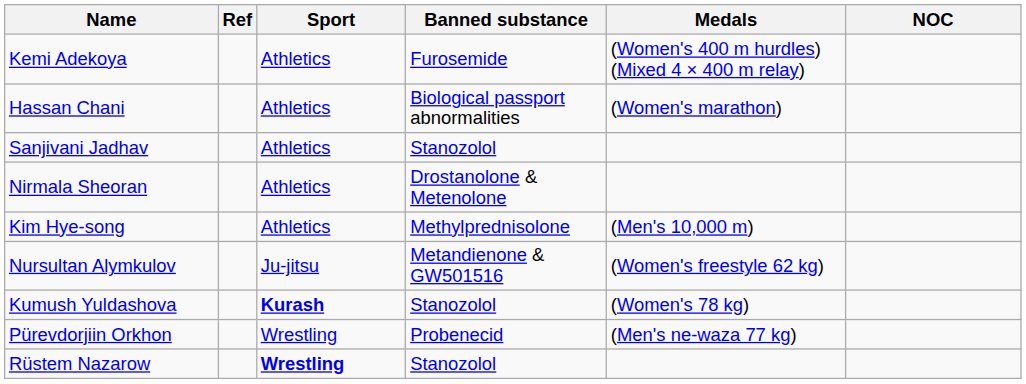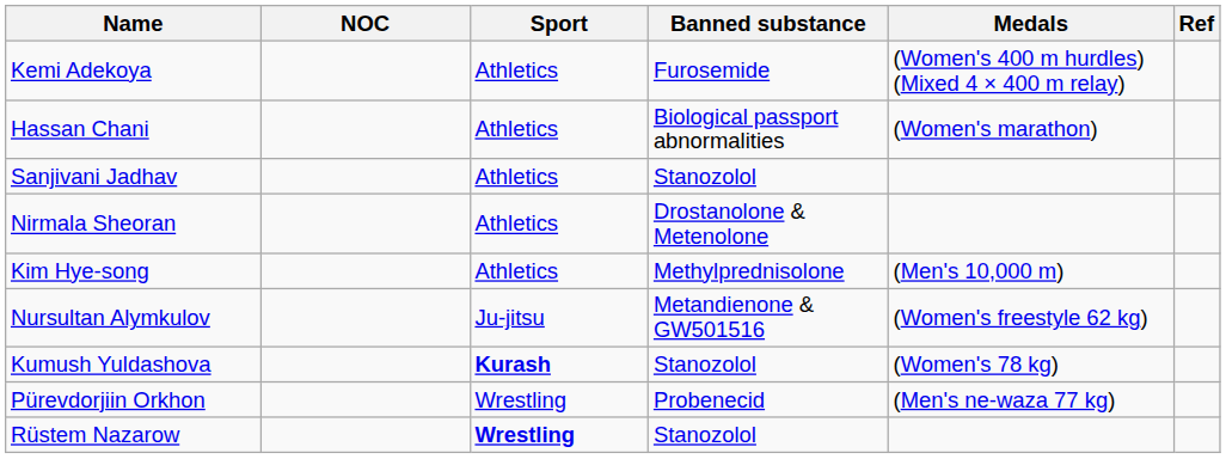columns swapped: NOC <-> Ref
